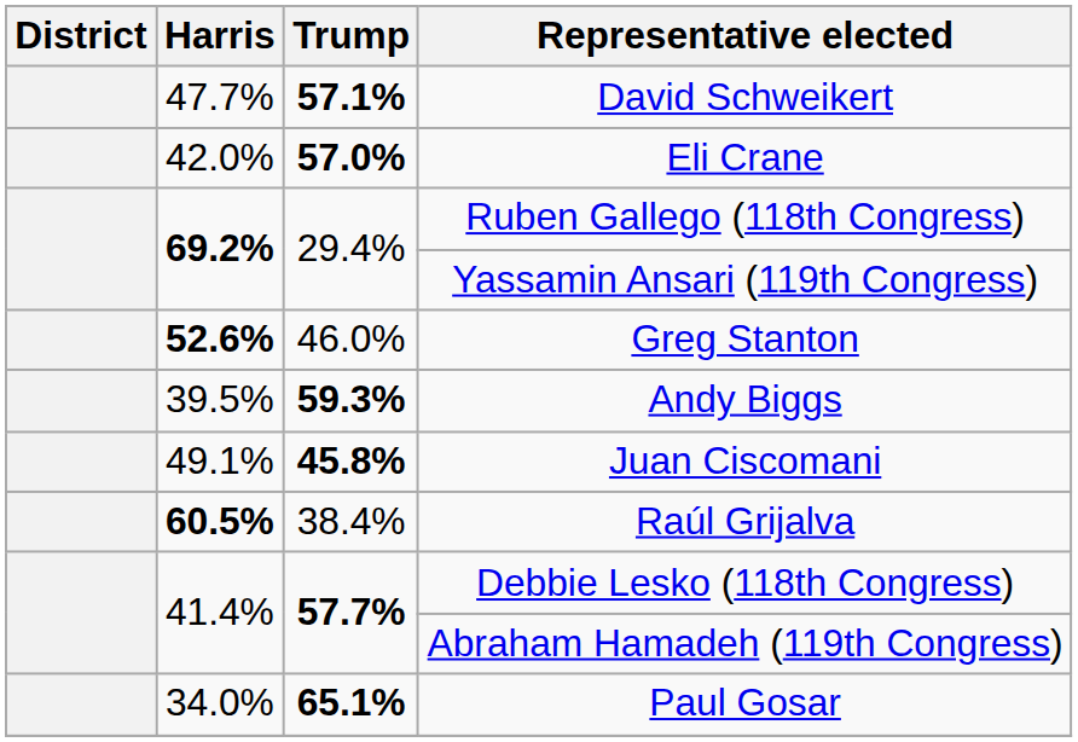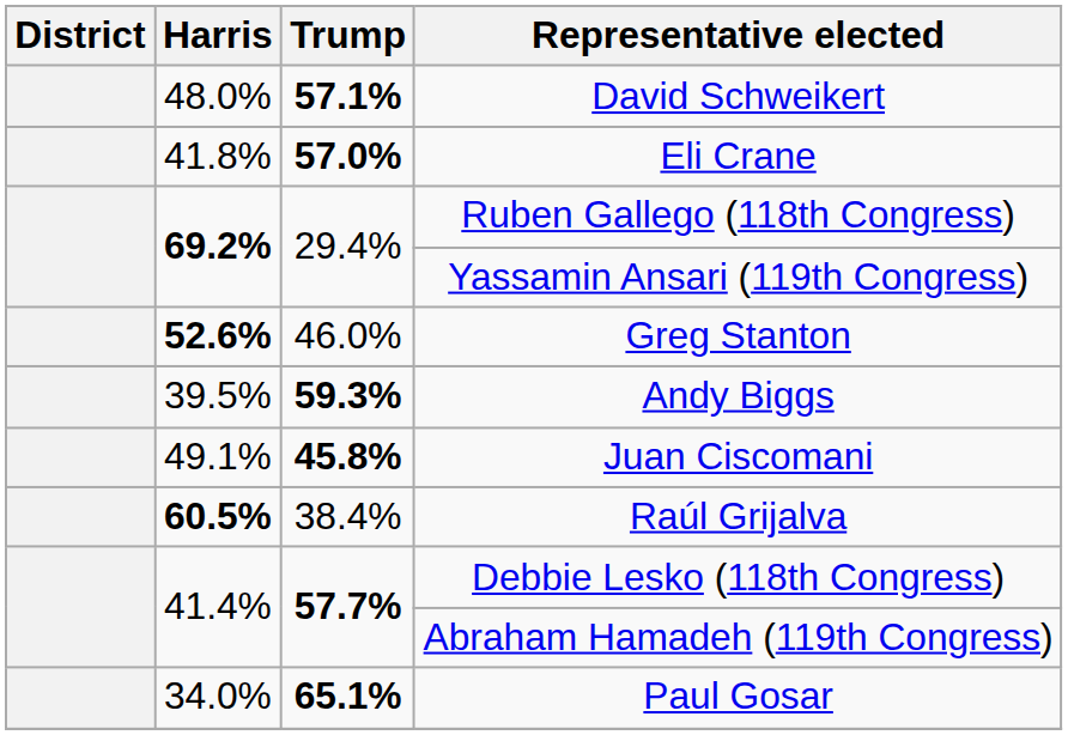David Schweikert | Harris: 47.7% -> 48.0%
Eli Crane | Harris: 42.0% -> 41.8%
